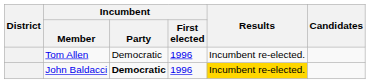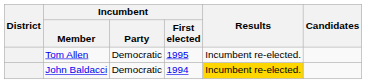Tom Allen | Incumbent / First elected: 1996 -> 1995
John Baldacci | Incumbent / Party: bold -> normal
John Baldacci | Incumbent / First elected: 1996 -> 1994
